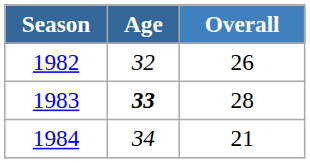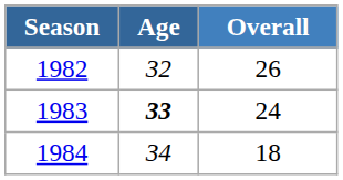1983 | Overall: 28 -> 24
1984 | Overall: 21 -> 18
